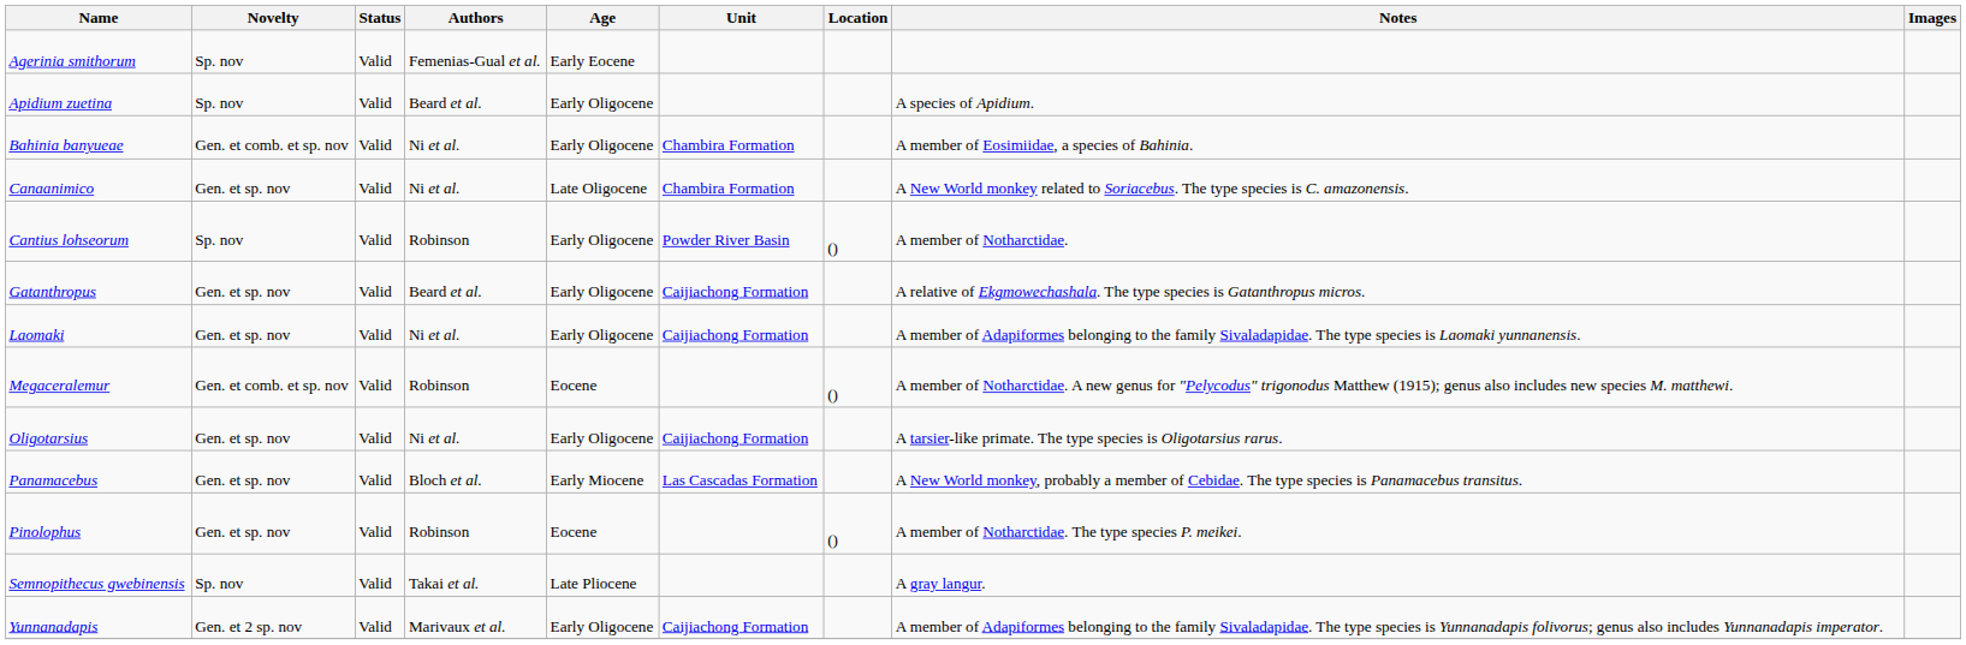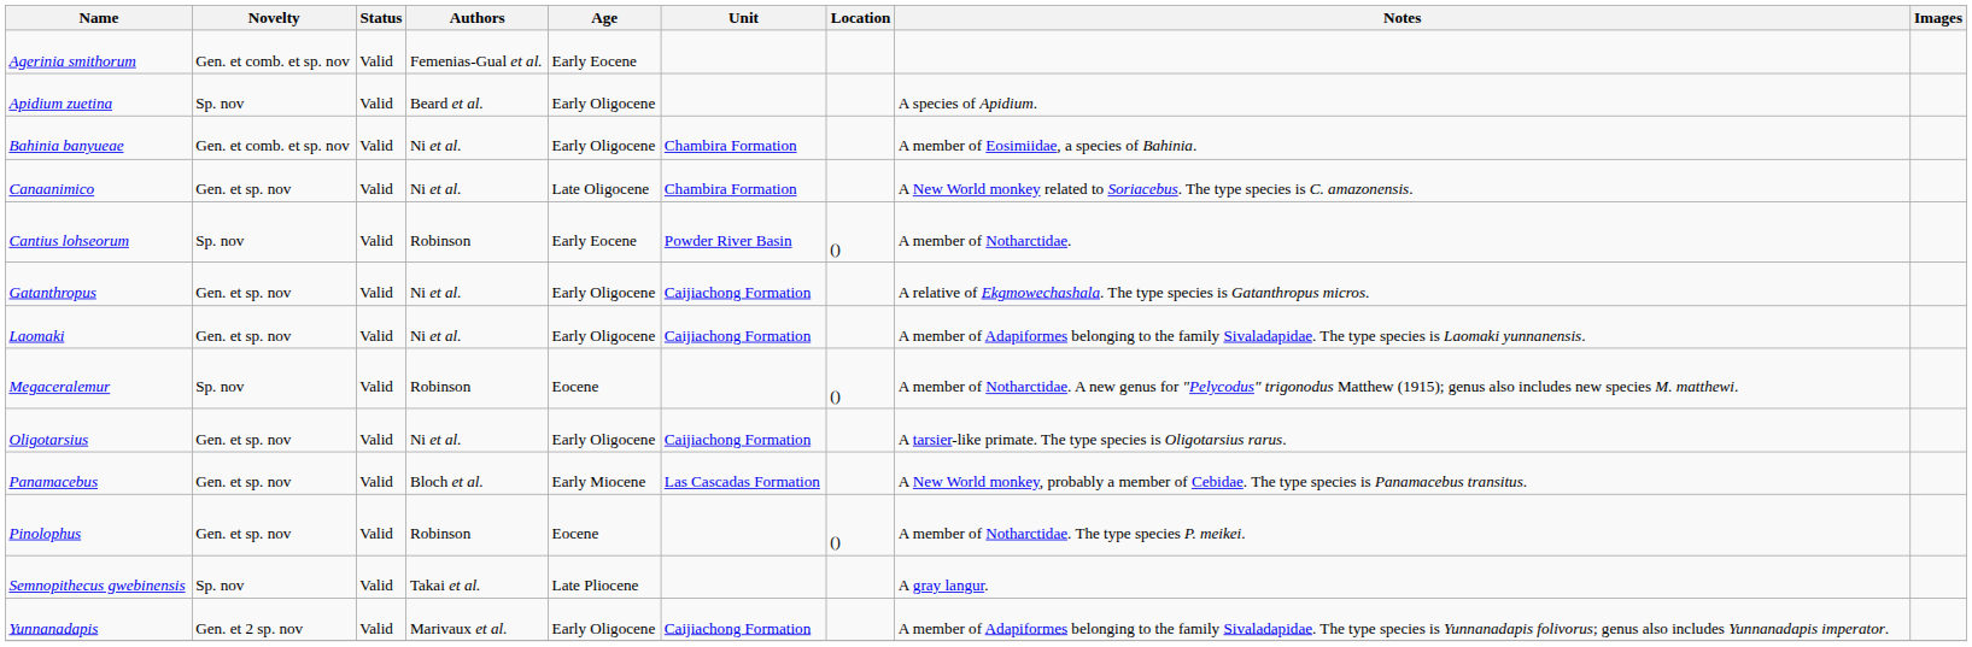Agerinia smithorum | Novelty: Sp. nov -> Gen. et comb. et sp. nov
Cantius lohseorum | Age: Early Oligocene -> Early Eocene
Gatanthropus | Authors: Beard et al. -> Ni et al.
Megaceralemur | Novelty: Gen. et comb. et sp. nov -> Sp. nov
